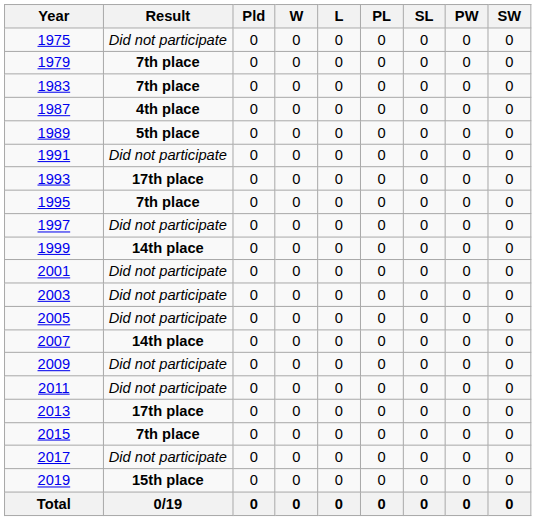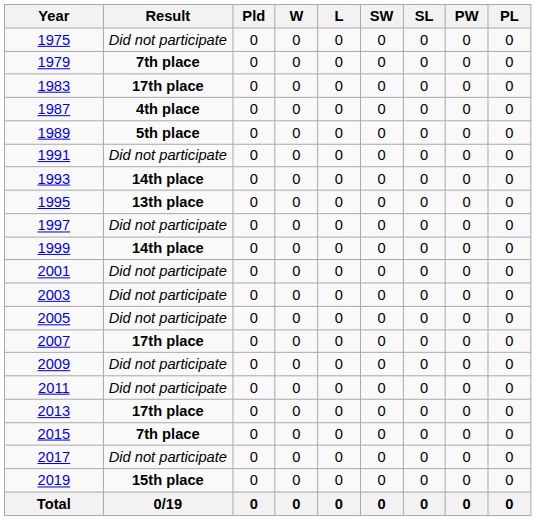columns swapped: SW <-> PL
1983 | Result: 7th place -> 17th place
1993 | Result: 17th place -> 14th place
1995 | Result: 7th place -> 13th place
2007 | Result: 14th place -> 17th place
